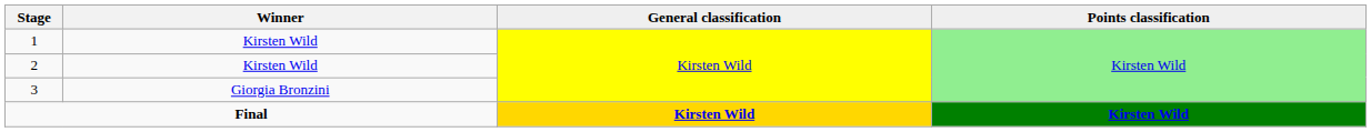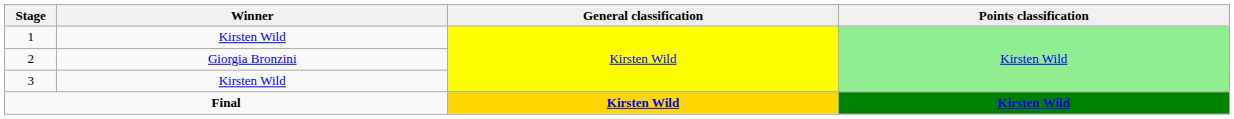2 | Winner: Kirsten Wild -> Giorgia Bronzini
3 | Winner: Giorgia Bronzini -> Kirsten Wild
